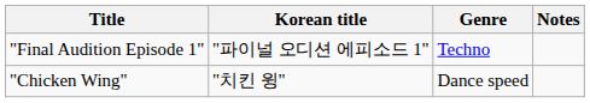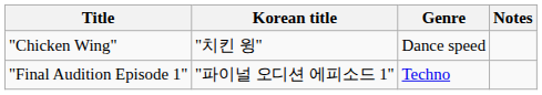rows swapped: "Chicken Wing" <-> "Final Audition Episode 1"
